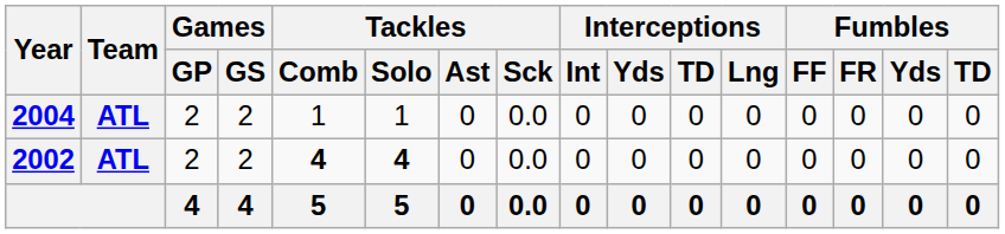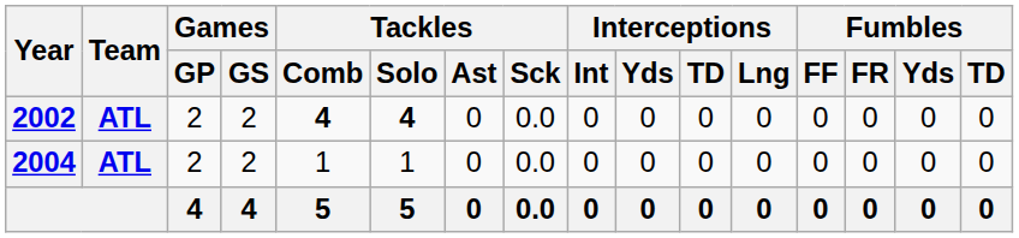rows swapped: 2002 <-> 2004
